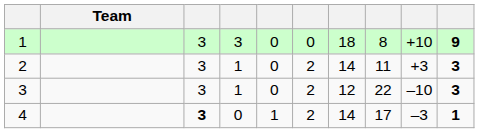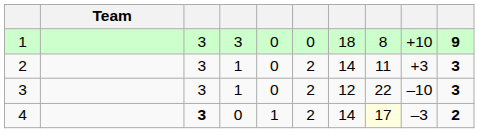4 | column 8: no background -> lightyellow background
4 | column 10: 1 -> 2
